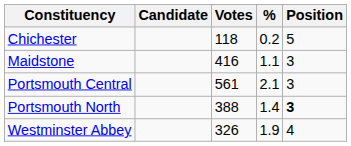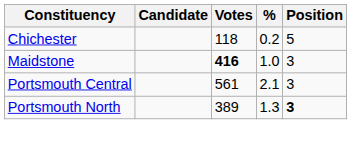Maidstone | Votes: normal -> bold
Maidstone | %: 1.1 -> 1.0
Portsmouth North | Votes: 388 -> 389
Portsmouth North | %: 1.4 -> 1.3
- row: Westminster Abbey | 326 | 1.9 | 4
